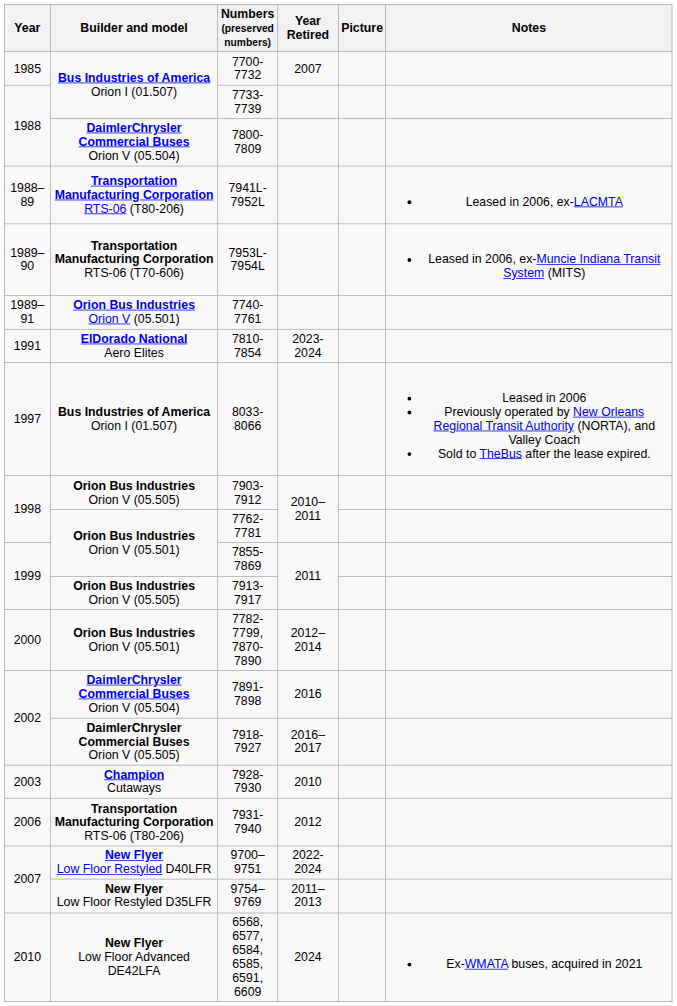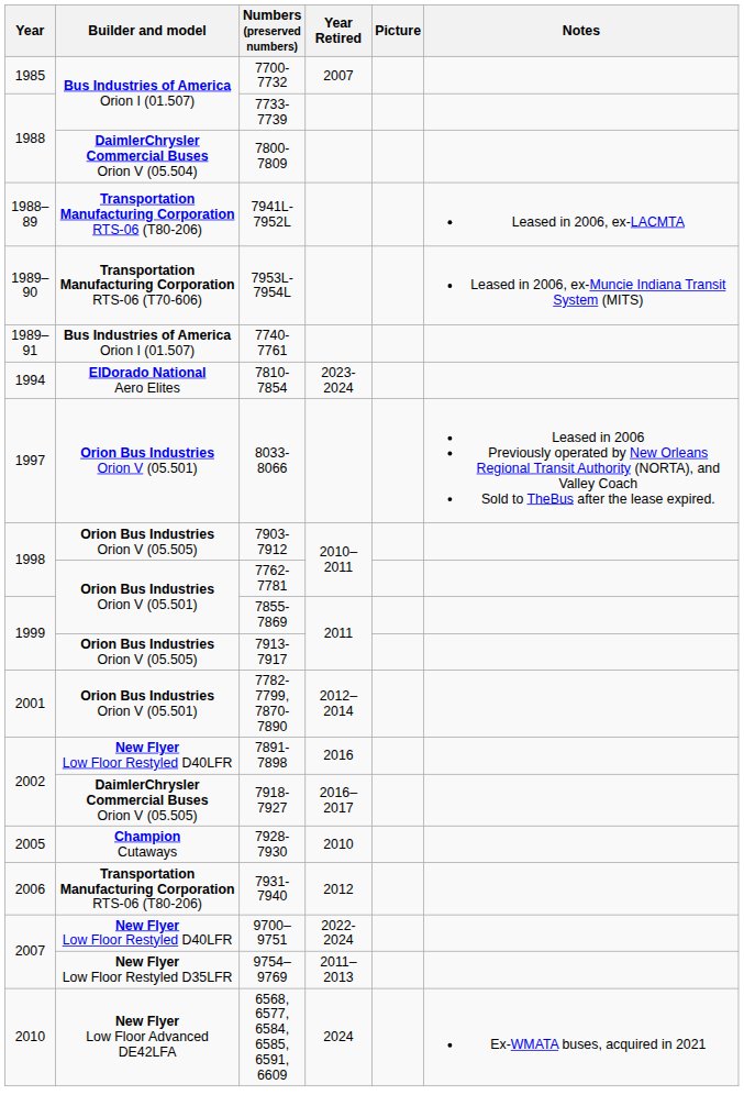7740-7761 | Builder and model: Orion Bus Industries Orion V (05.501) -> Bus Industries of America Orion I (01.507)
7810-7854 | Year: 1991 -> 1994
8033-8066 | Builder and model: Bus Industries of America Orion I (01.507) -> Orion Bus Industries Orion V (05.501)
7782-7799, 7870-7890 | Year: 2000 -> 2001
7891-7898 | Builder and model: DaimlerChrysler Commercial Buses Orion V (05.504) -> New Flyer Low Floor Restyled D40LFR
7928-7930 | Year: 2003 -> 2005
